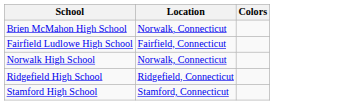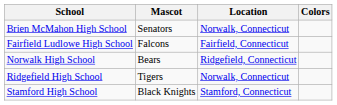+ column: Mascot | Senators | Falcons | Bears | Tigers | Black Knights
Norwalk High School | Location: Norwalk, Connecticut -> Ridgefield, Connecticut
Ridgefield High School | Location: Ridgefield, Connecticut -> Norwalk, Connecticut
